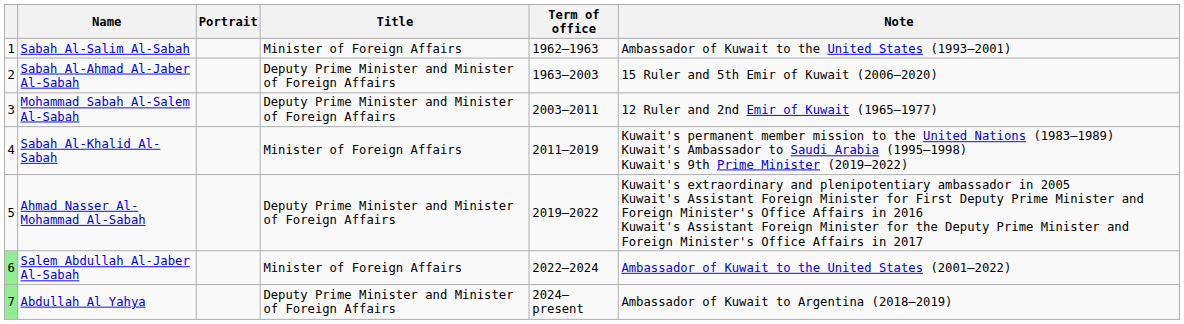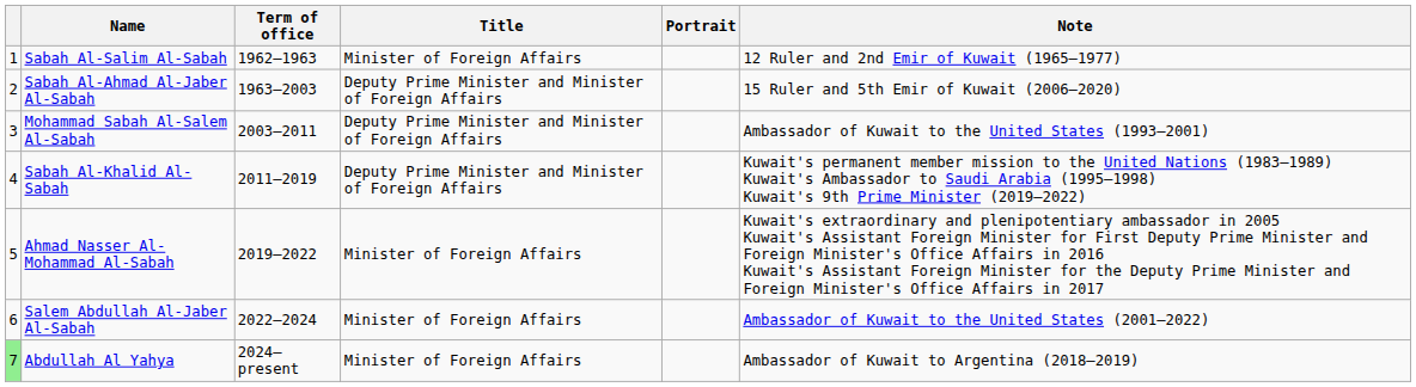columns swapped: Portrait <-> Term of office
Sabah Al-Salim Al-Sabah | Note: Ambassador of Kuwait to the United States (1993–2001) -> 12 Ruler and 2nd Emir of Kuwait (1965–1977)
Mohammad Sabah Al-Salem Al-Sabah | Note: 12 Ruler and 2nd Emir of Kuwait (1965–1977) -> Ambassador of Kuwait to the United States (1993–2001)
Sabah Al-Khalid Al-Sabah | Title: Minister of Foreign Affairs -> Deputy Prime Minister and Minister of Foreign Affairs
Ahmad Nasser Al-Mohammad Al-Sabah | Title: Deputy Prime Minister and Minister of Foreign Affairs -> Minister of Foreign Affairs
Salem Abdullah Al-Jaber Al-Sabah | column 1: lightgreen background -> no background
Abdullah Al Yahya | Title: Deputy Prime Minister and Minister of Foreign Affairs -> Minister of Foreign Affairs
